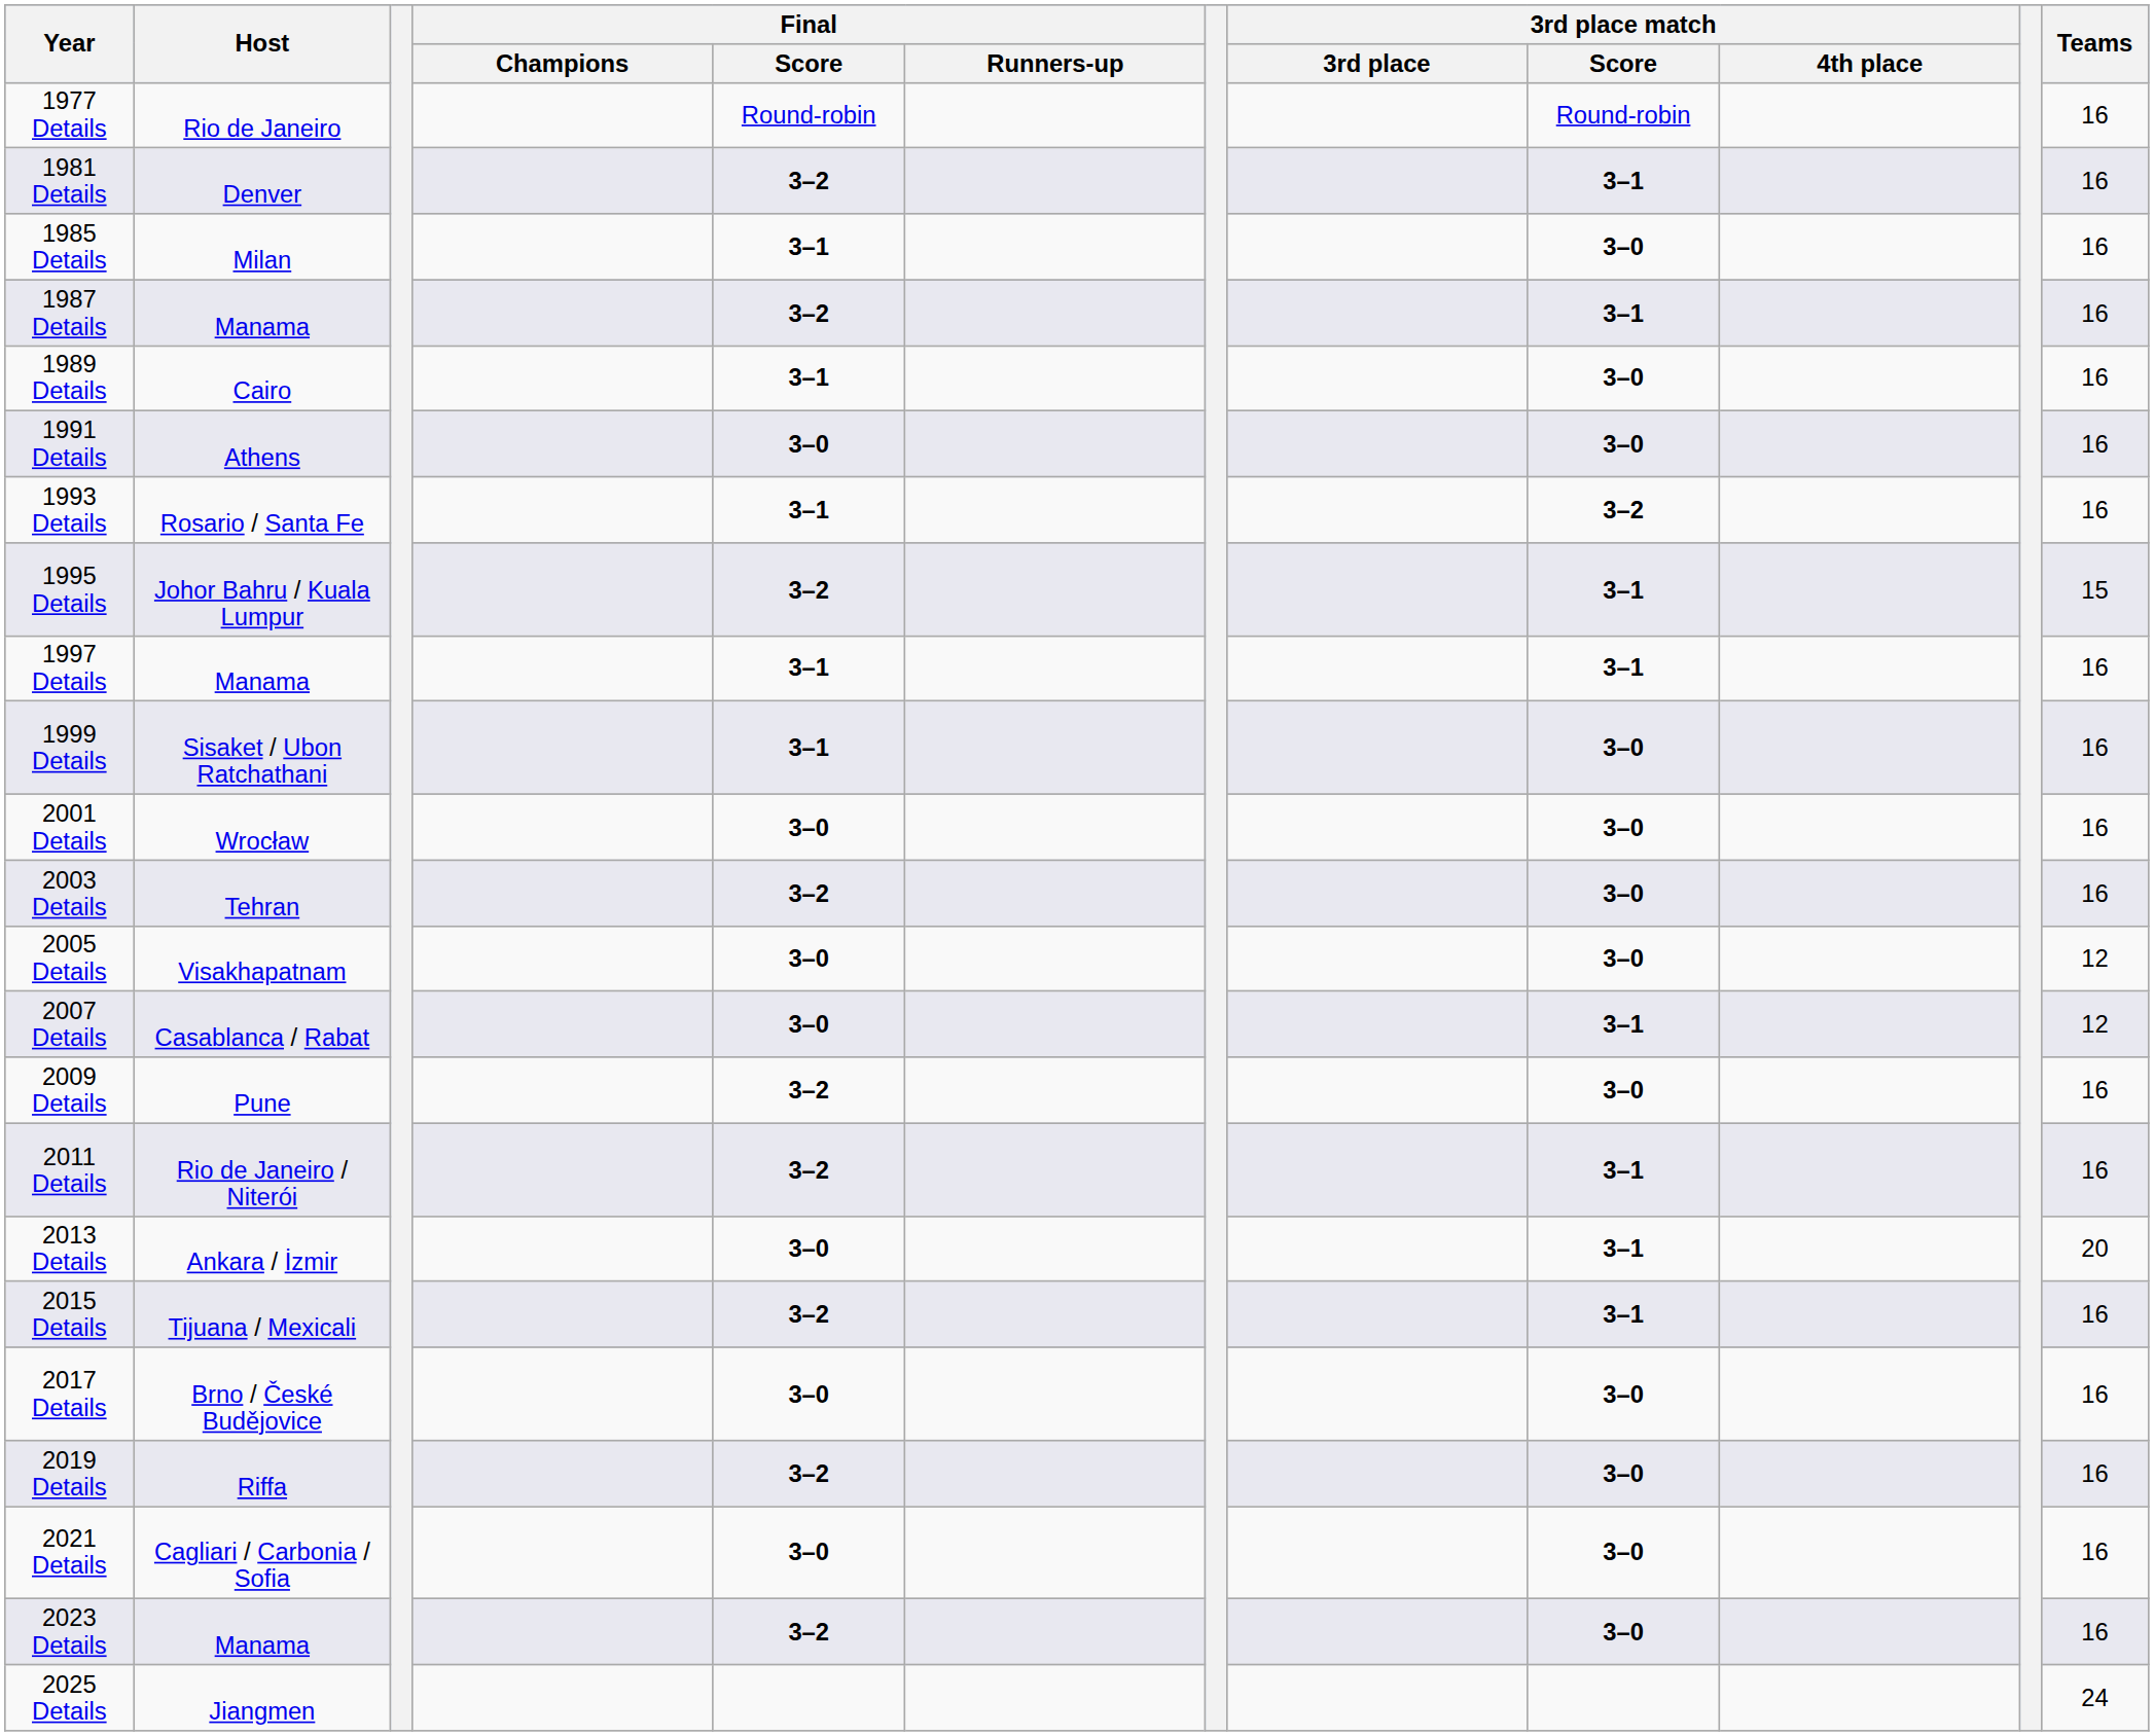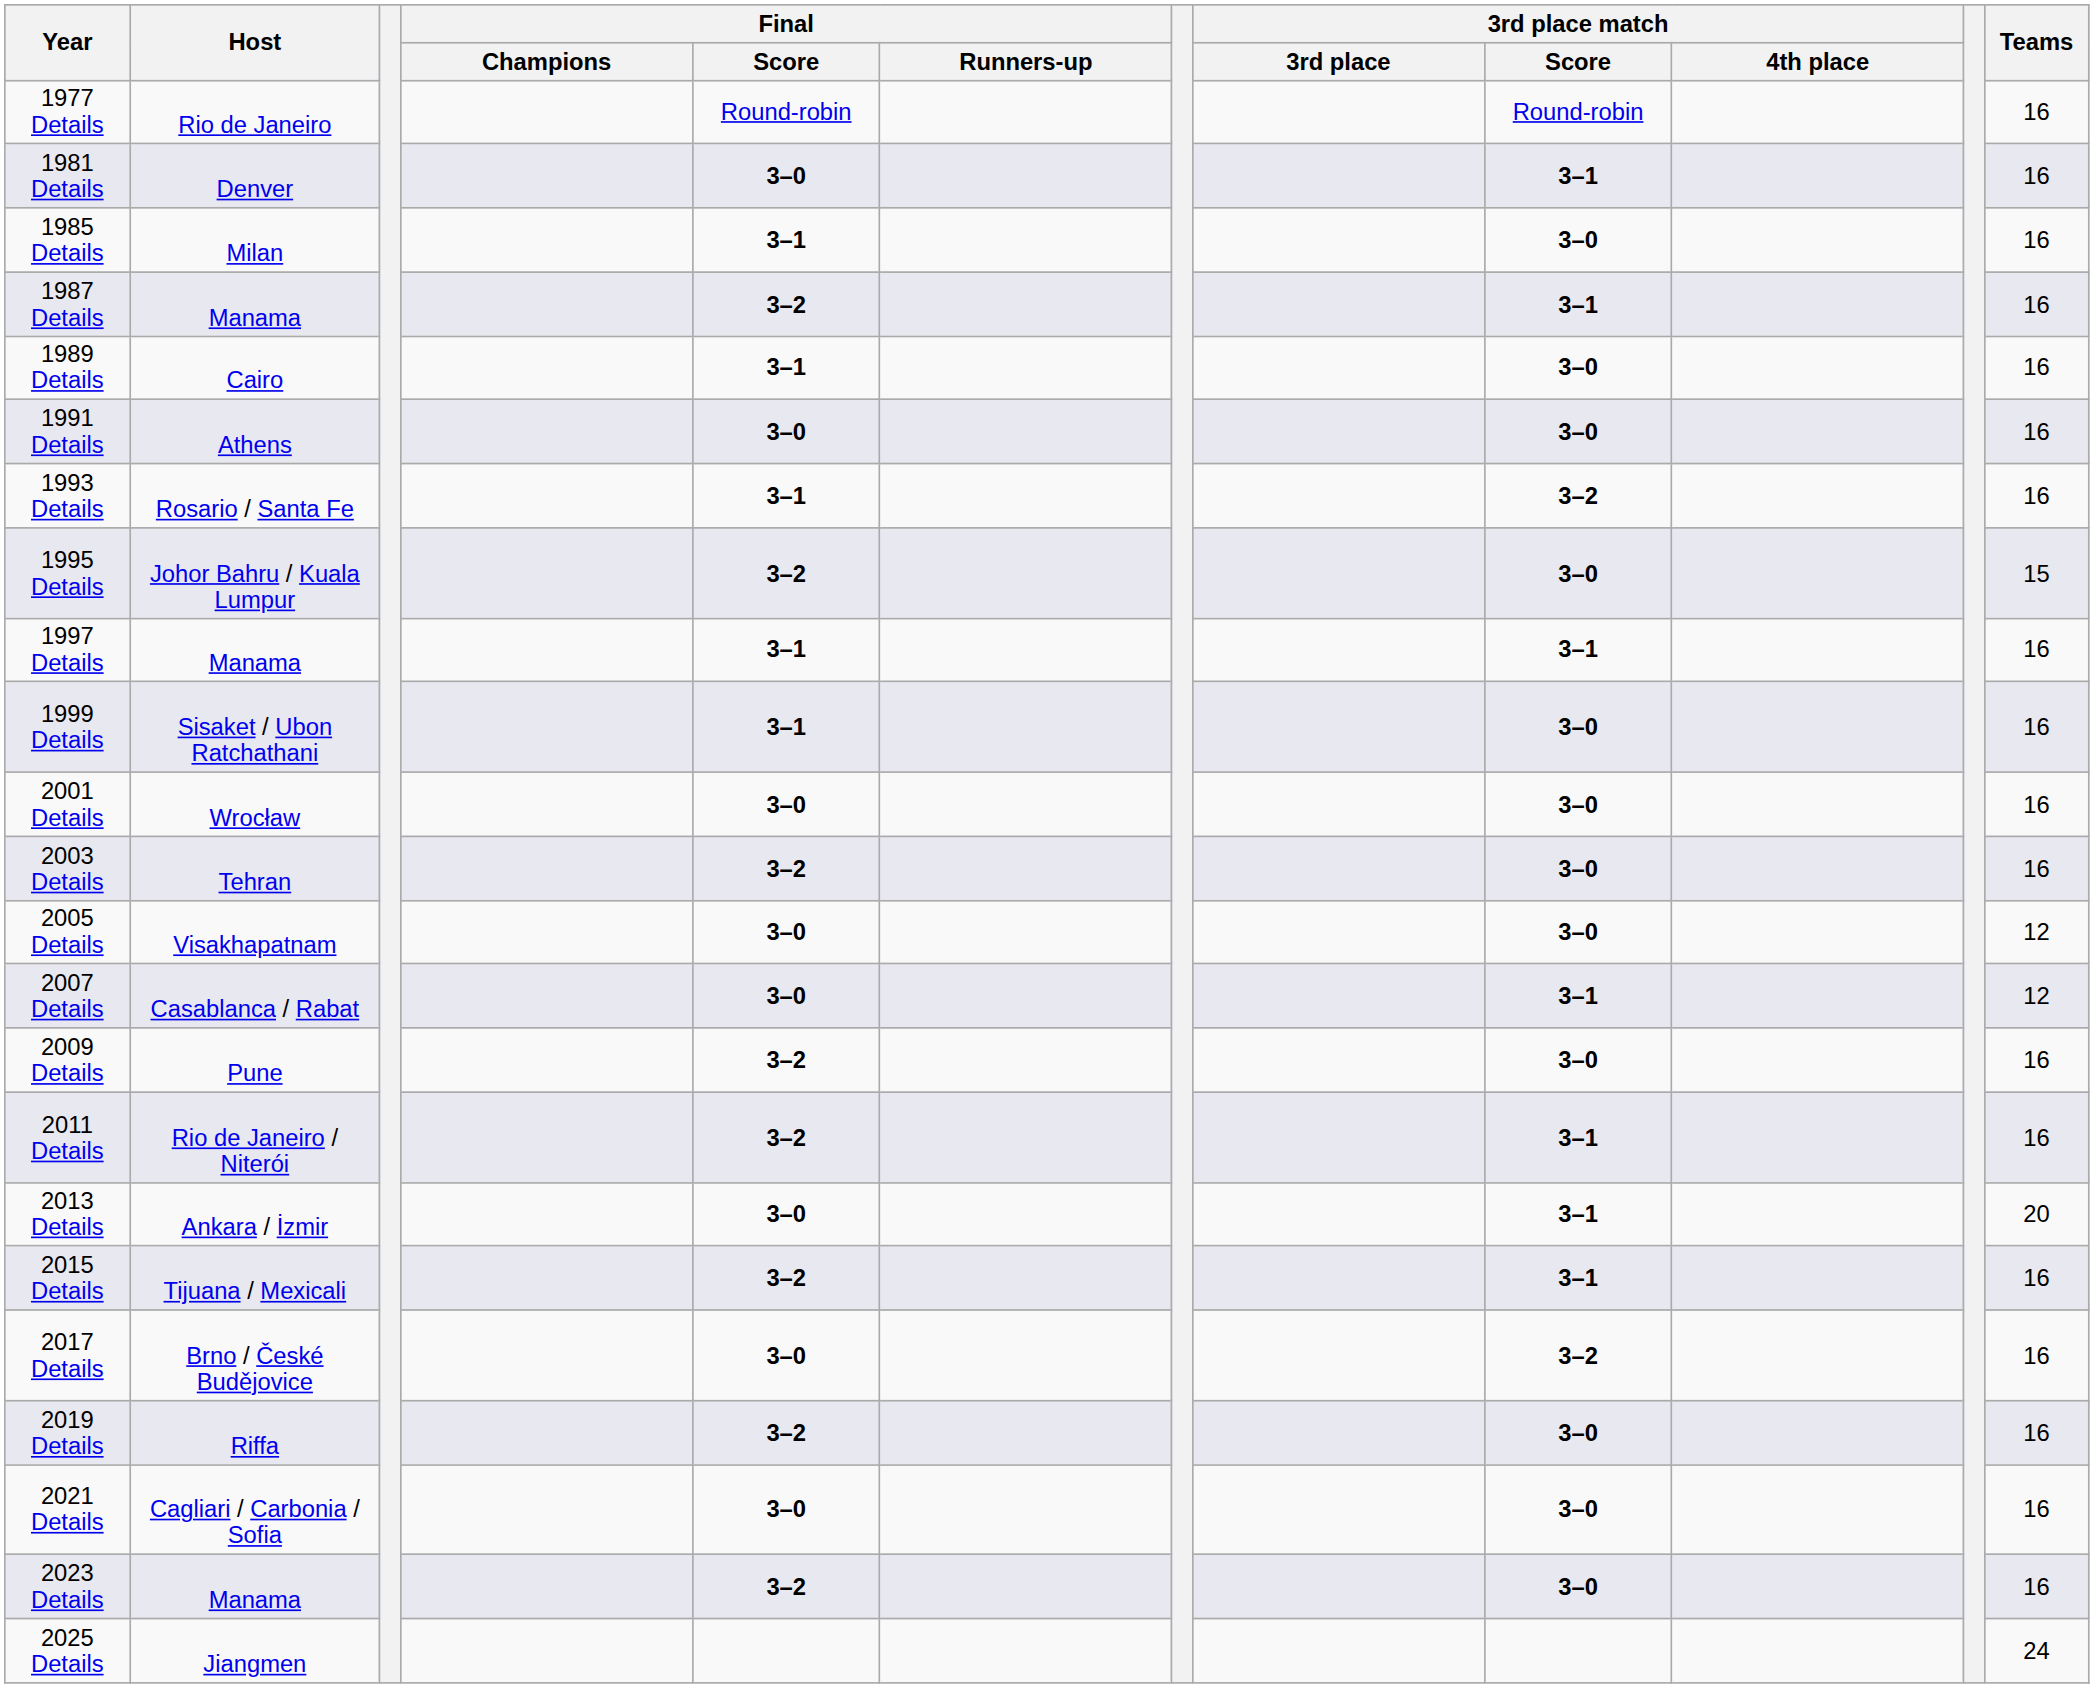1981 Details | Final / Score: 3–2 -> 3–0
1995 Details | 3rd place match / Score: 3–1 -> 3–0
2017 Details | 3rd place match / Score: 3–0 -> 3–2
